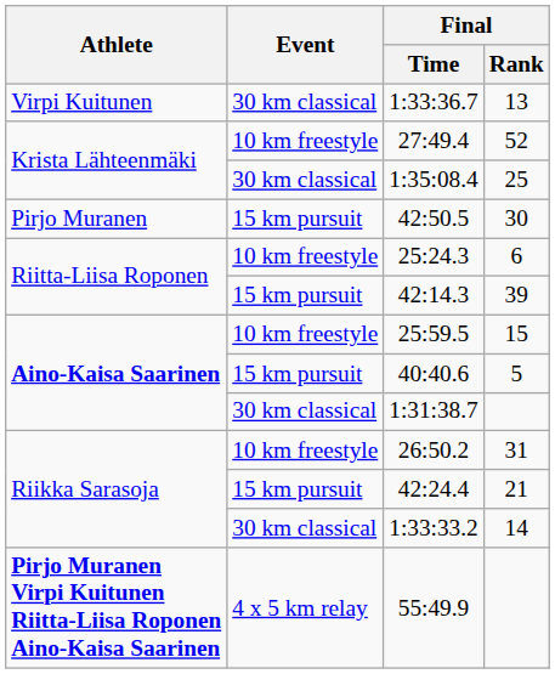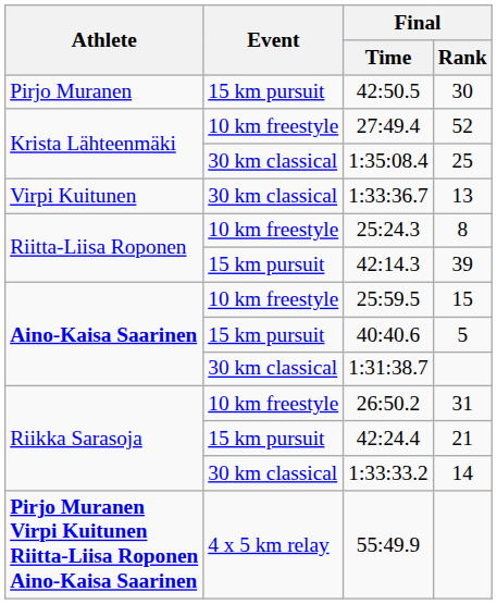rows swapped: 1:33:36.7 <-> 42:50.5
25:24.3 | Final / Rank: 6 -> 8
